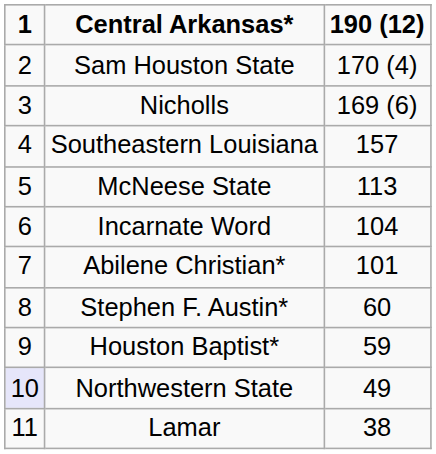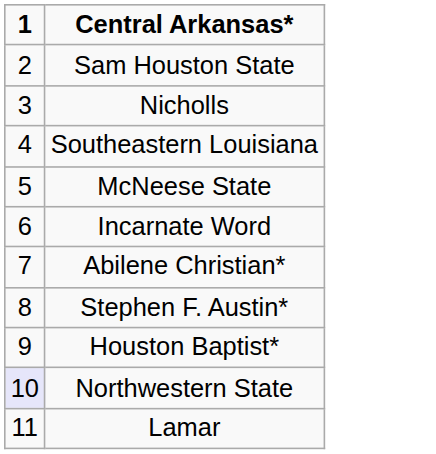- column: 190 (12) | 170 (4) | 169 (6) | 157 | 113 | 104 | 101 | 60 | 59 | 49 | 38
